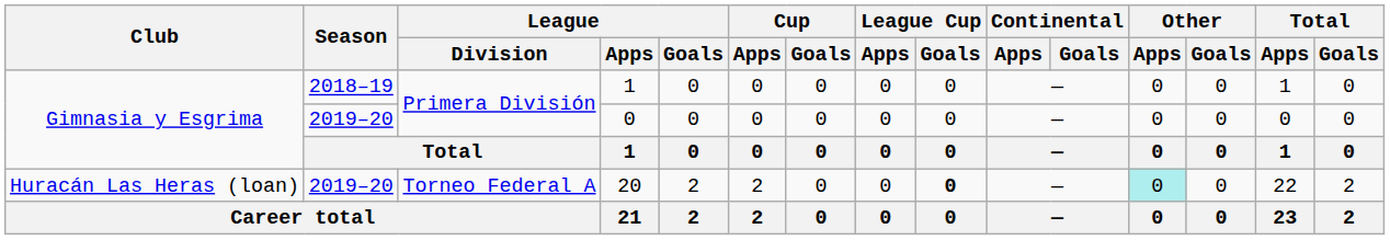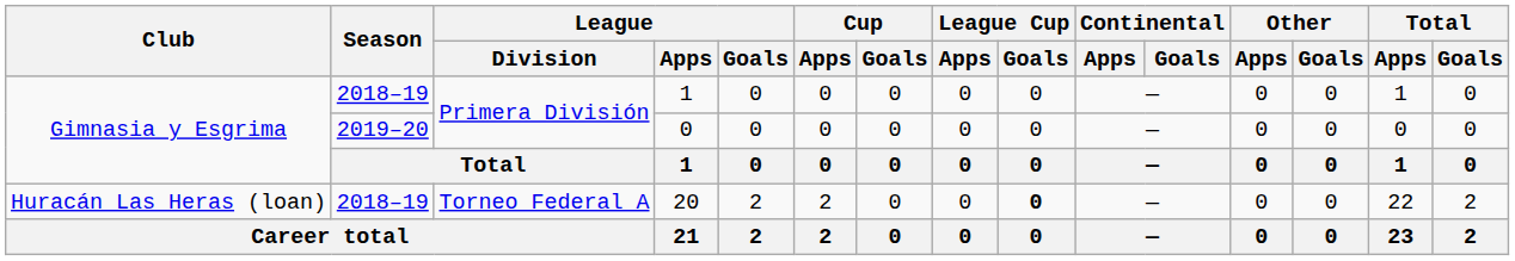20 | Season: 2019–20 -> 2018–19
20 | Other / Apps: paleturquoise background -> no background
